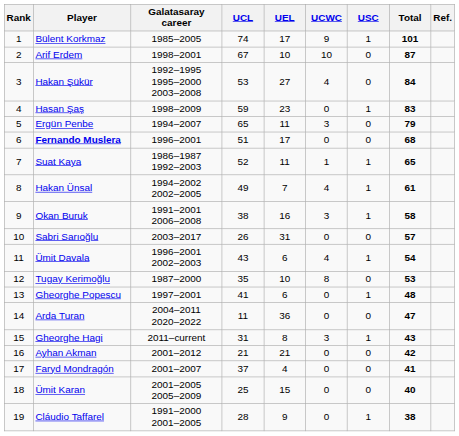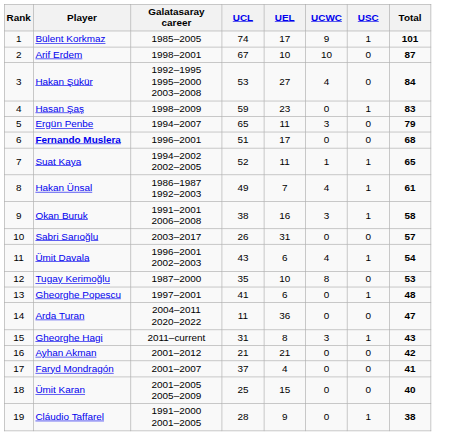- column: Ref.
Suat Kaya | Galatasaray career: 1986–1987 1992–2003 -> 1994–2002 2002–2005
Hakan Ünsal | Galatasaray career: 1994–2002 2002–2005 -> 1986–1987 1992–2003
